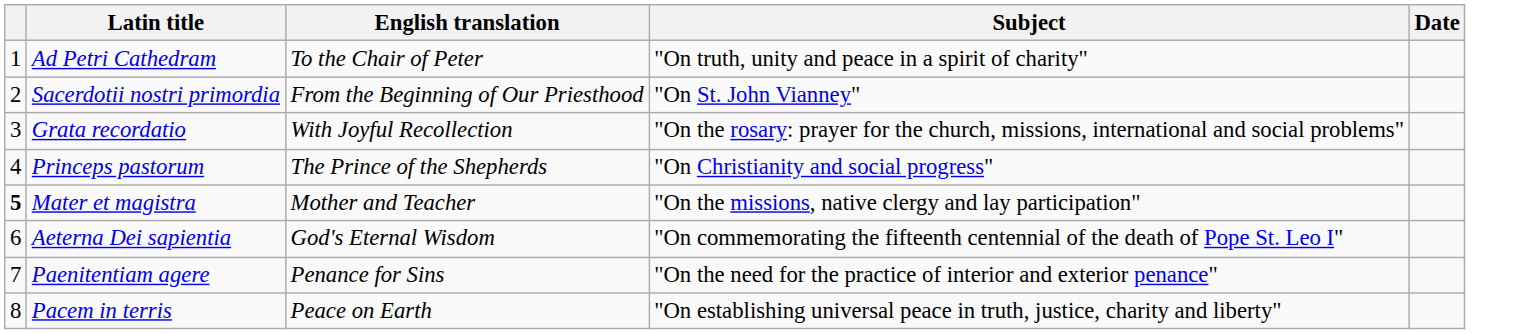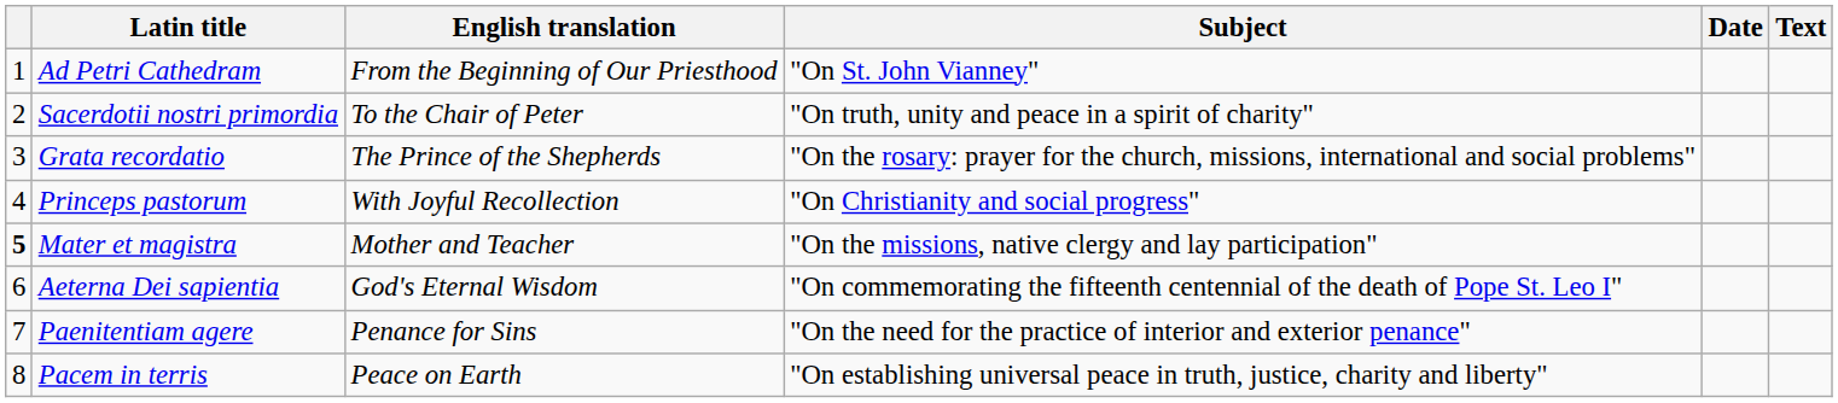+ column: Text
Ad Petri Cathedram | English translation: To the Chair of Peter -> From the Beginning of Our Priesthood
Ad Petri Cathedram | Subject: "On truth, unity and peace in a spirit of charity" -> "On St. John Vianney"
Sacerdotii nostri primordia | English translation: From the Beginning of Our Priesthood -> To the Chair of Peter
Sacerdotii nostri primordia | Subject: "On St. John Vianney" -> "On truth, unity and peace in a spirit of charity"
Grata recordatio | English translation: With Joyful Recollection -> The Prince of the Shepherds
Princeps pastorum | English translation: The Prince of the Shepherds -> With Joyful Recollection
